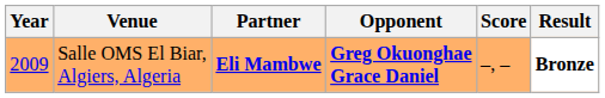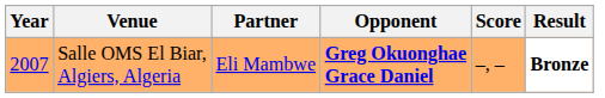Salle OMS El Biar, Algiers, Algeria | Year: 2009 -> 2007
Salle OMS El Biar, Algiers, Algeria | Partner: bold -> normal
